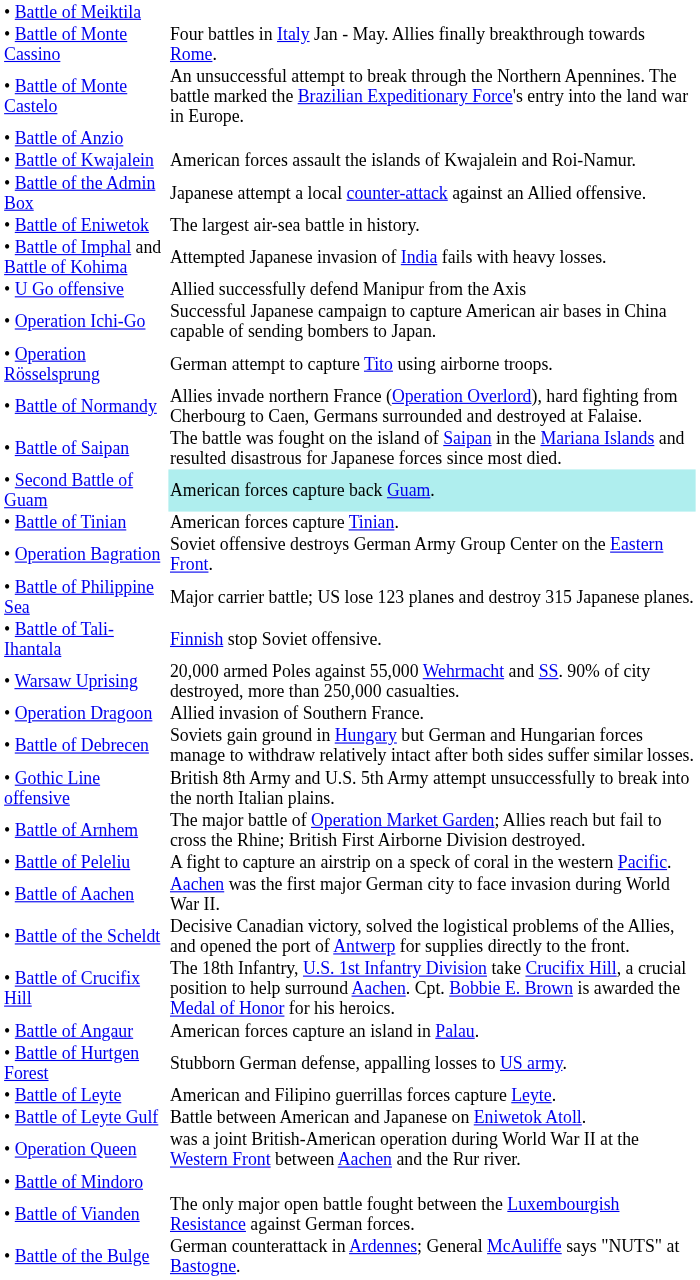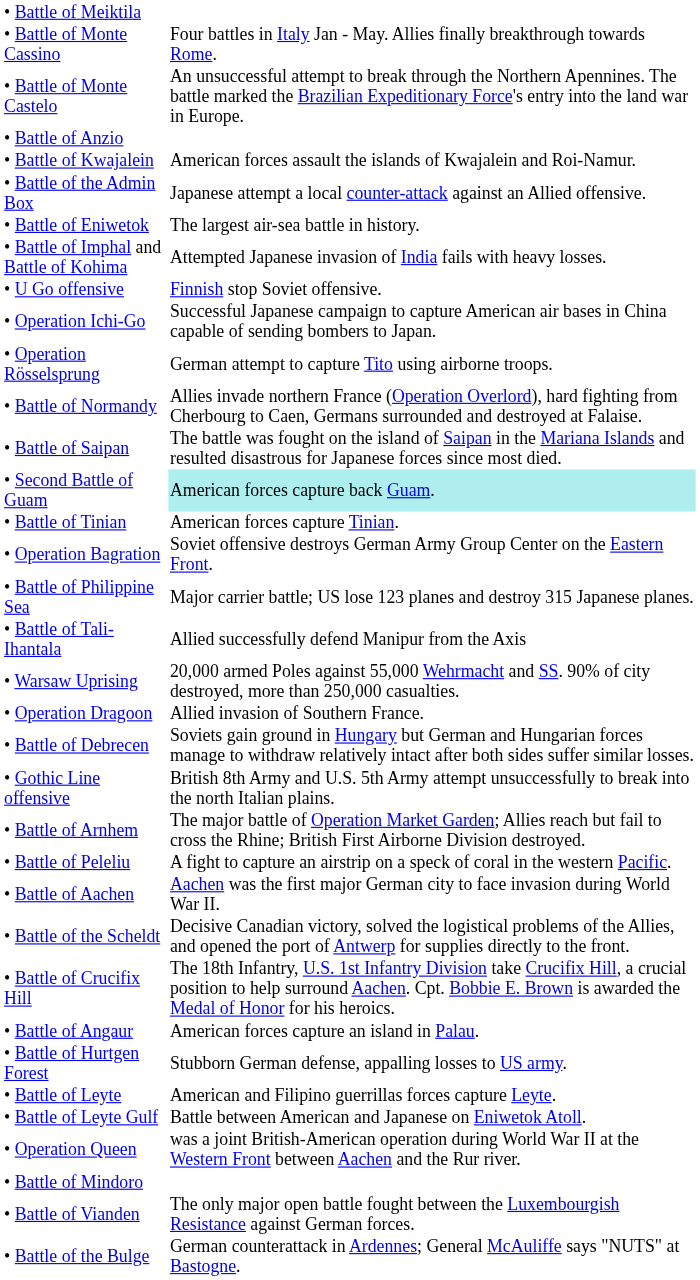• U Go offensive | column 2: Allied successfully defend Manipur from the Axis -> Finnish stop Soviet offensive.
• Battle of Tali-Ihantala | column 2: Finnish stop Soviet offensive. -> Allied successfully defend Manipur from the Axis
